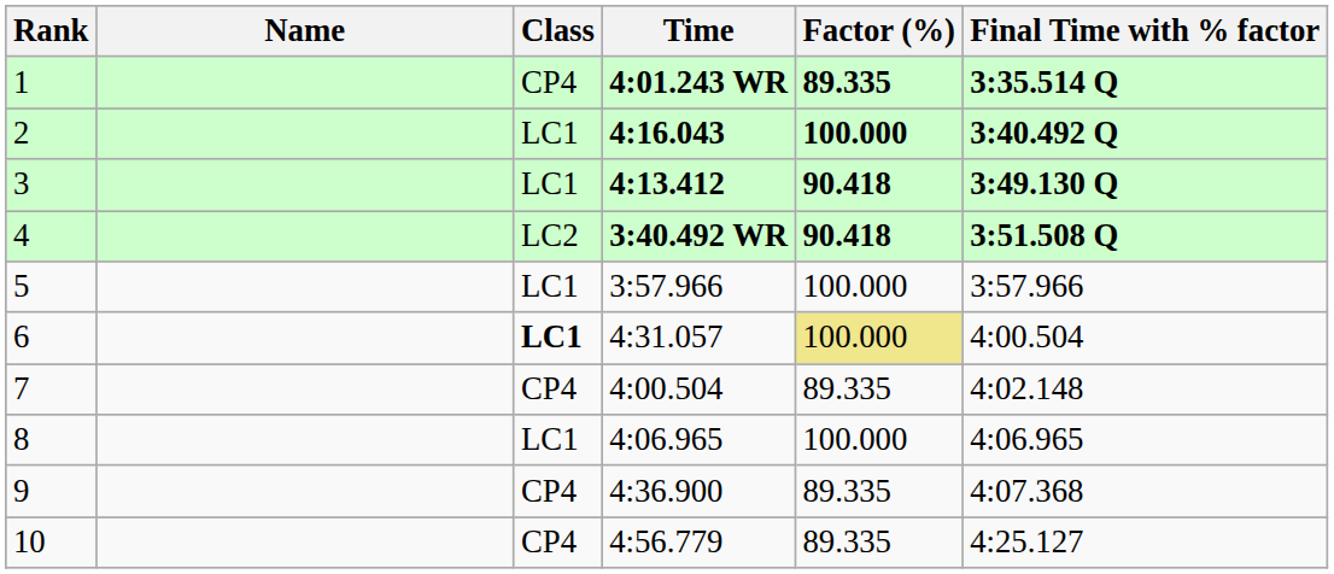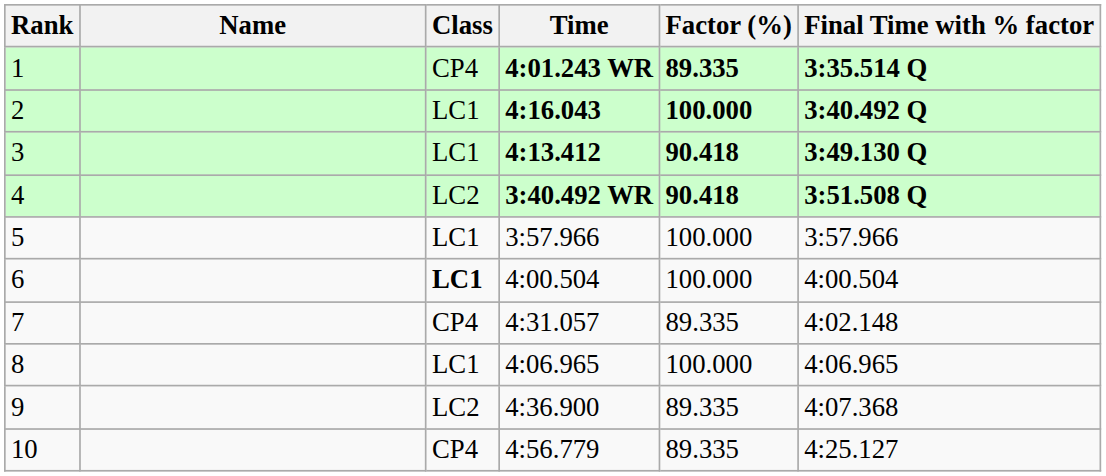6 | Time: 4:31.057 -> 4:00.504
6 | Factor (%): khaki background -> no background
7 | Time: 4:00.504 -> 4:31.057
9 | Class: CP4 -> LC2
